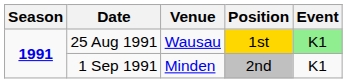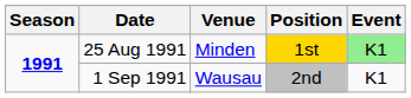25 Aug 1991 | Venue: Wausau -> Minden
1 Sep 1991 | Venue: Minden -> Wausau
